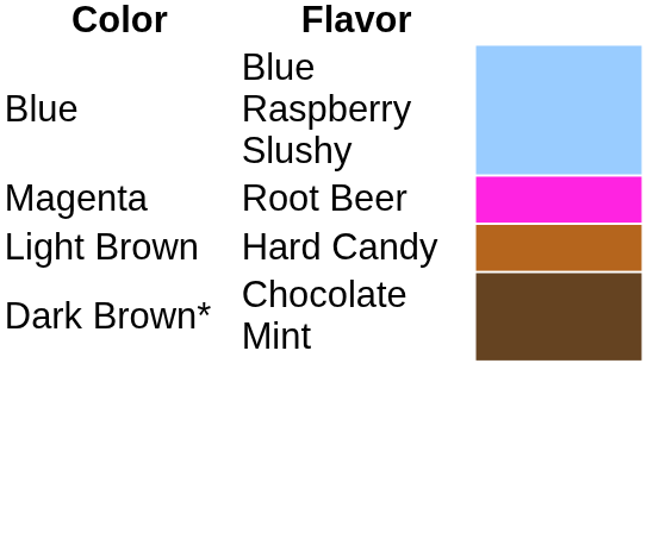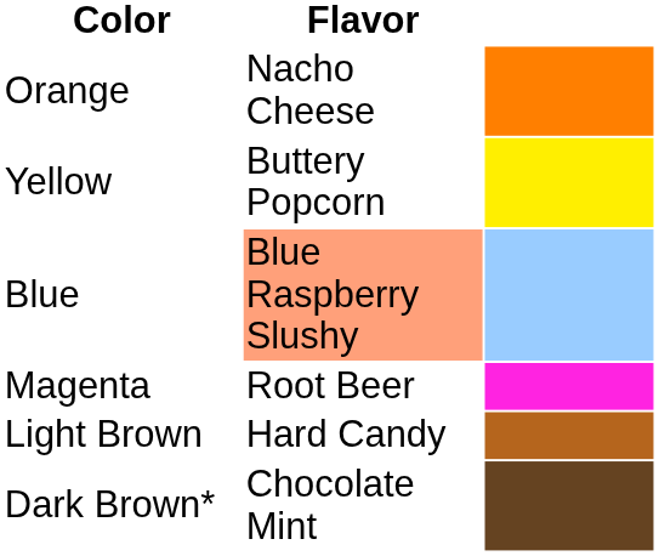+ row: Orange | Nacho Cheese
+ row: Yellow | Buttery Popcorn
Blue | Flavor: no background -> lightsalmon background
